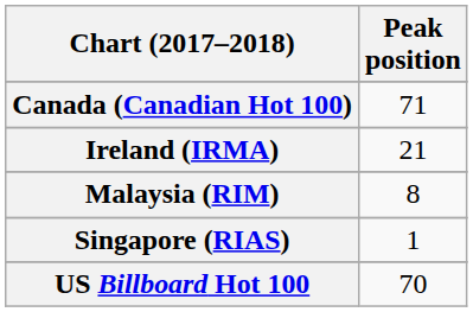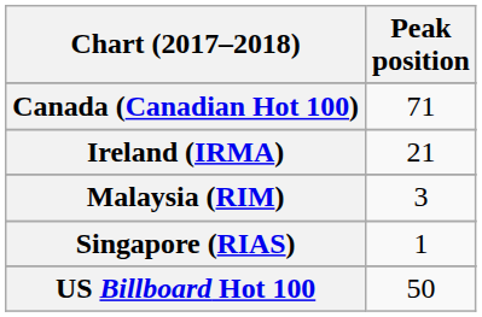Malaysia (RIM) | Peak position: 8 -> 3
US Billboard Hot 100 | Peak position: 70 -> 50
